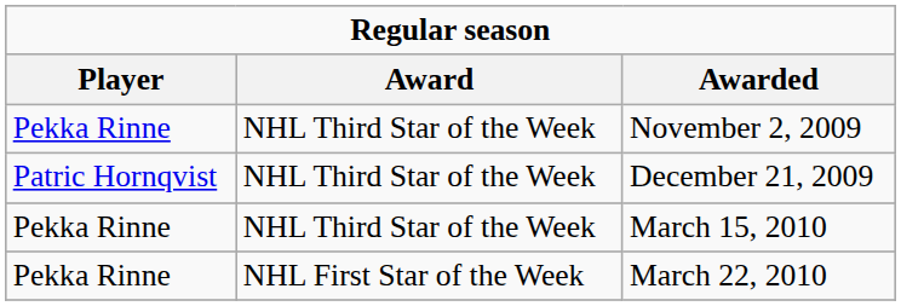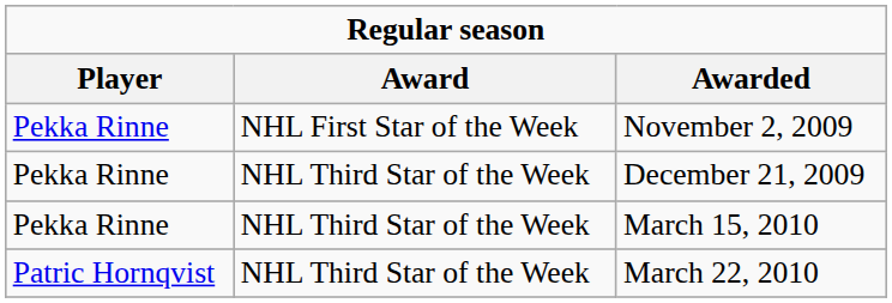November 2, 2009 | Award: NHL Third Star of the Week -> NHL First Star of the Week
December 21, 2009 | Player: Patric Hornqvist -> Pekka Rinne
March 22, 2010 | Player: Pekka Rinne -> Patric Hornqvist
March 22, 2010 | Award: NHL First Star of the Week -> NHL Third Star of the Week
